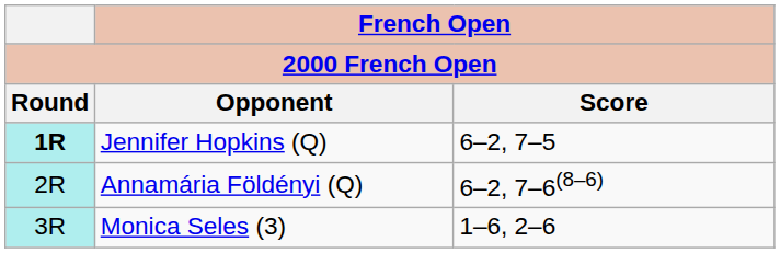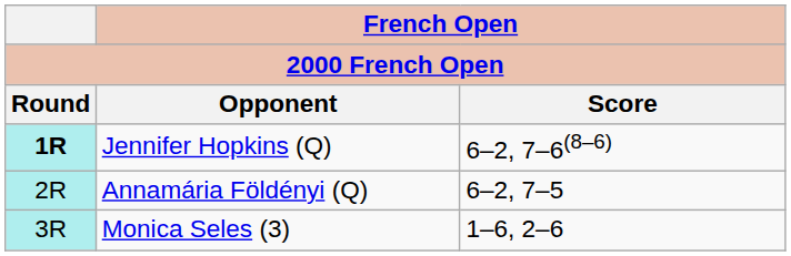Jennifer Hopkins (Q) | French Open / Score: 6–2, 7–5 -> 6–2, 7–6(8–6)
Annamária Földényi (Q) | French Open / Score: 6–2, 7–6(8–6) -> 6–2, 7–5
